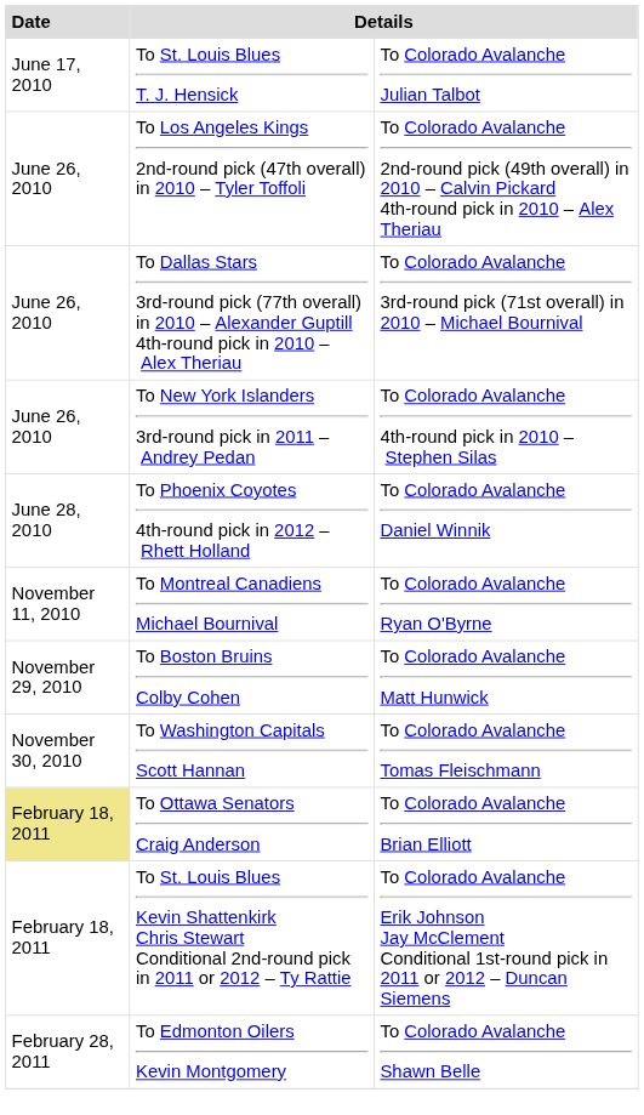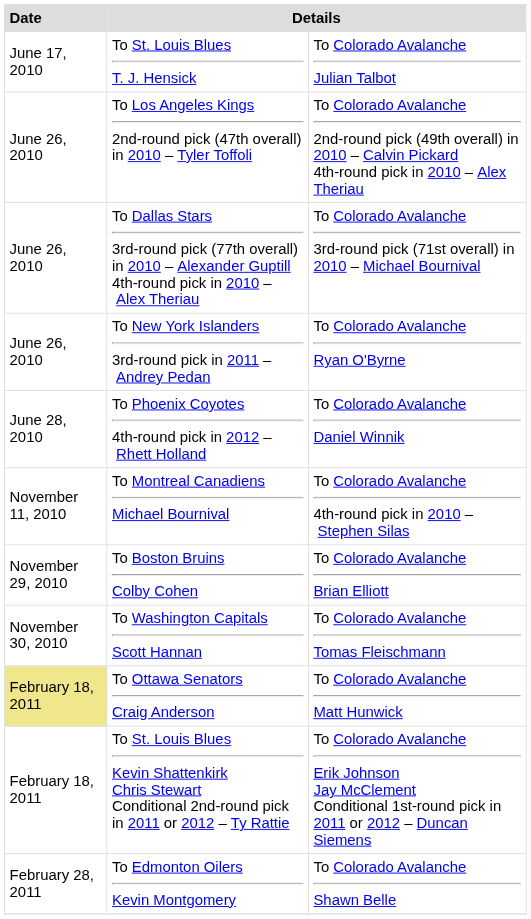To New York Islanders 3rd-round pick in 2011 – Andrey Pedan | column 3: To Colorado Avalanche 4th-round pick in 2010 – Stephen Silas -> To Colorado Avalanche Ryan O'Byrne
To Montreal Canadiens Michael Bournival | column 3: To Colorado Avalanche Ryan O'Byrne -> To Colorado Avalanche 4th-round pick in 2010 – Stephen Silas
To Boston Bruins Colby Cohen | column 3: To Colorado Avalanche Matt Hunwick -> To Colorado Avalanche Brian Elliott
To Ottawa Senators Craig Anderson | column 3: To Colorado Avalanche Brian Elliott -> To Colorado Avalanche Matt Hunwick
